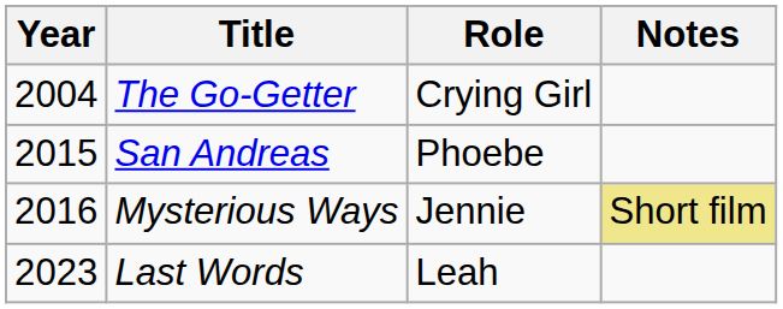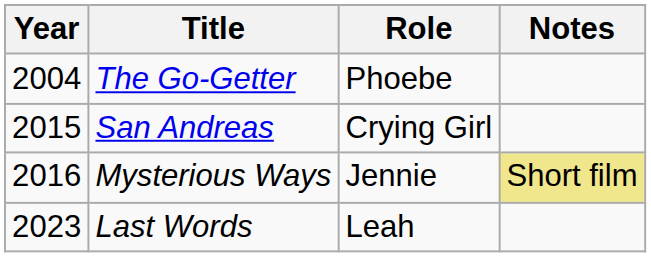The Go-Getter | Role: Crying Girl -> Phoebe
San Andreas | Role: Phoebe -> Crying Girl
